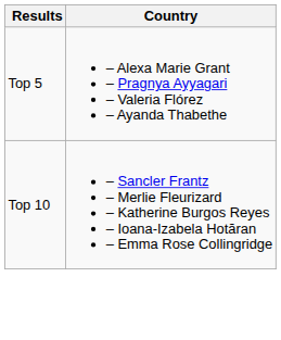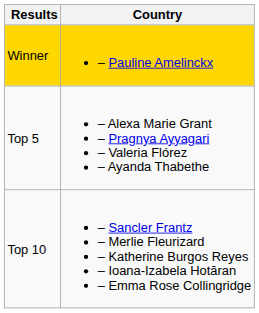+ row: Winner | – Pauline Amelinckx
